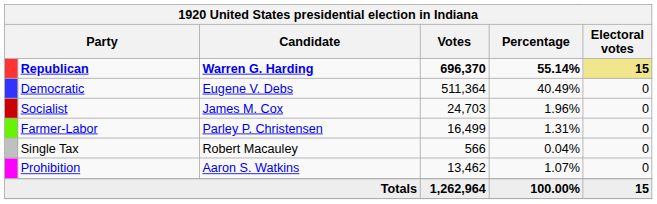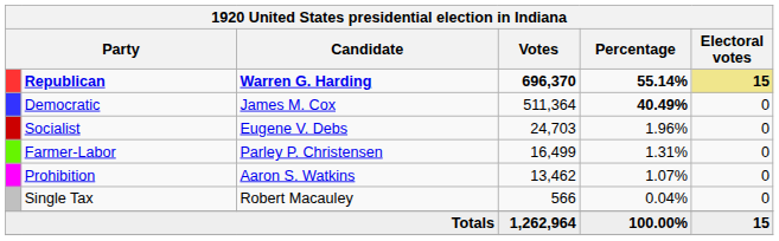Democratic | Candidate: Eugene V. Debs -> James M. Cox
Democratic | Percentage: normal -> bold
Socialist | Candidate: James M. Cox -> Eugene V. Debs
rows swapped: Prohibition <-> Single Tax
